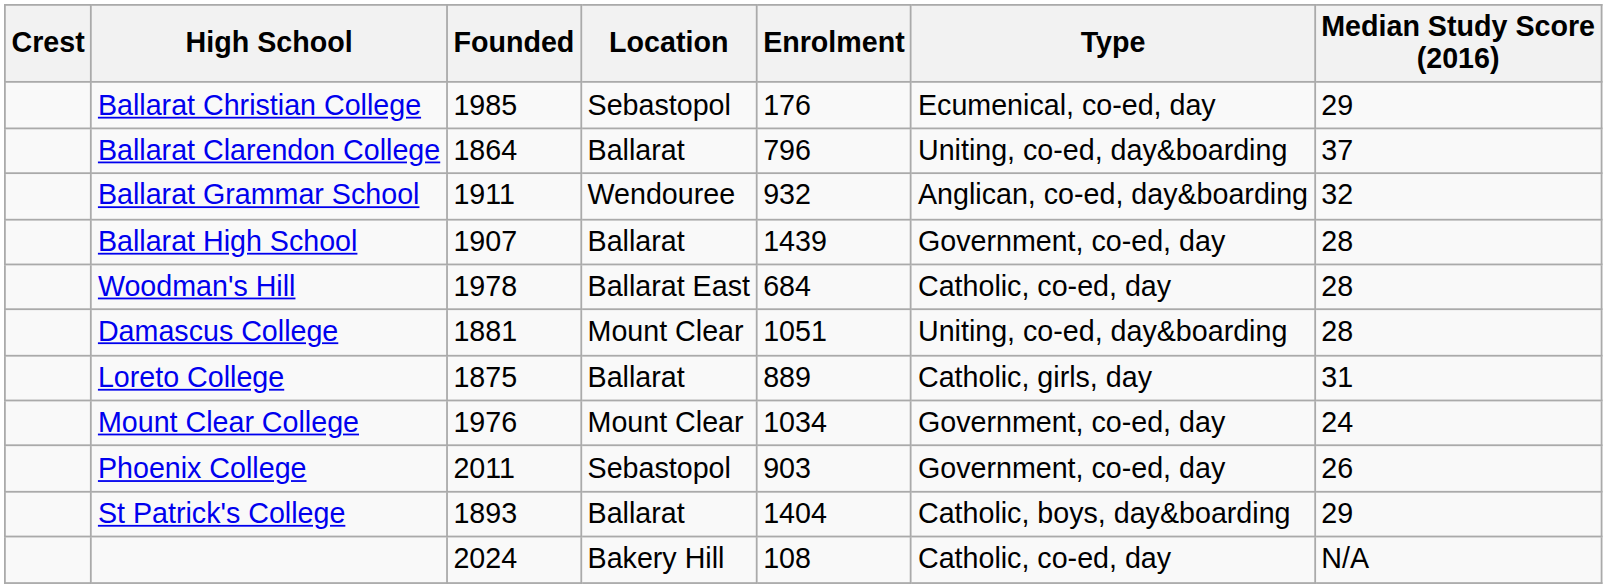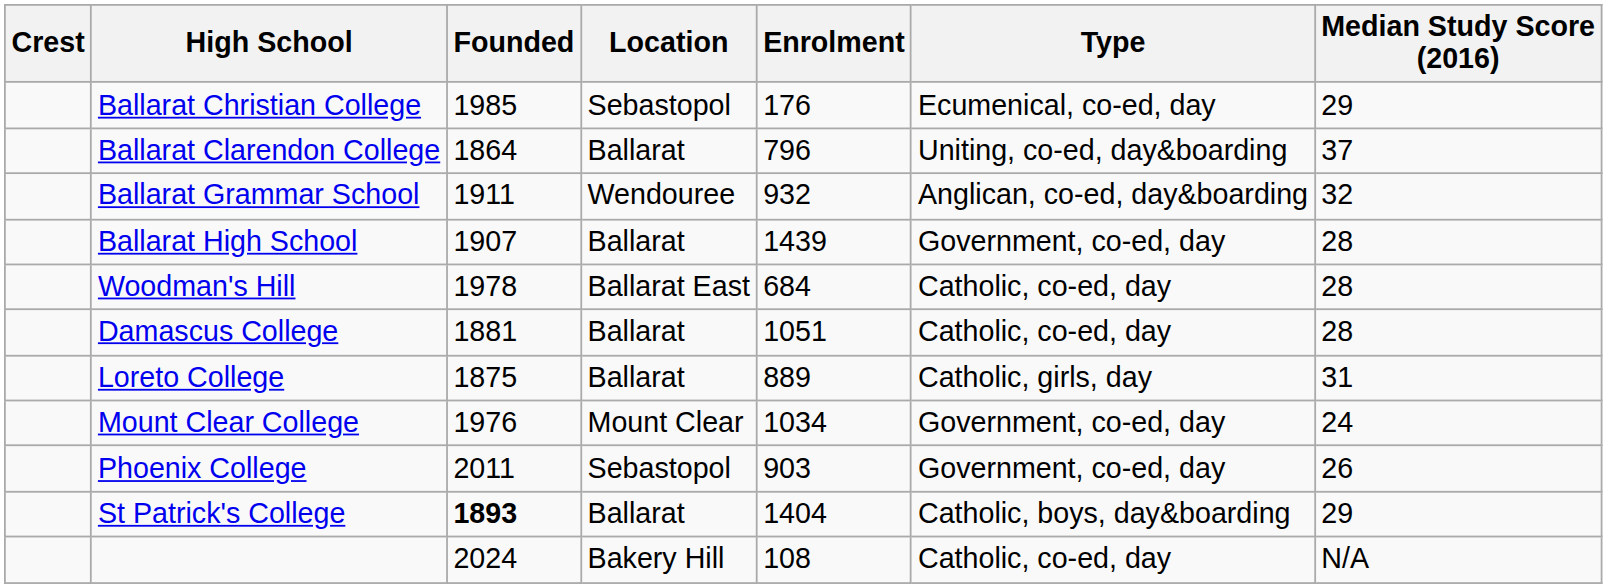Damascus College | Location: Mount Clear -> Ballarat
Damascus College | Type: Uniting, co-ed, day&boarding -> Catholic, co-ed, day
St Patrick's College | Founded: normal -> bold
